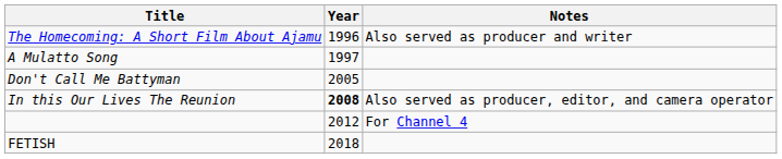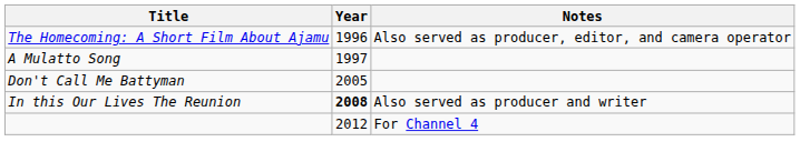The Homecoming: A Short Film About Ajamu | Notes: Also served as producer and writer -> Also served as producer, editor, and camera operator
In this Our Lives The Reunion | Notes: Also served as producer, editor, and camera operator -> Also served as producer and writer
- row: FETISH | 2018
